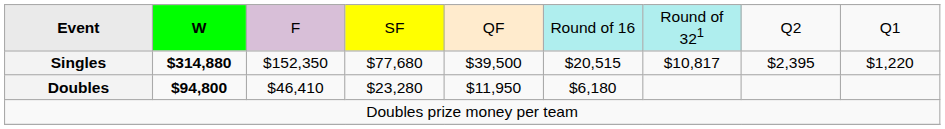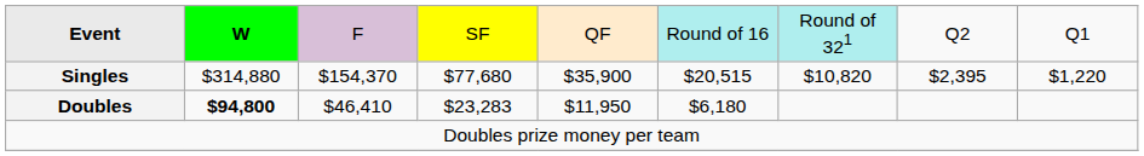Singles | column 2: bold -> normal
Singles | column 3: $152,350 -> $154,370
Singles | column 5: $39,500 -> $35,900
Singles | column 7: $10,817 -> $10,820
Doubles | column 4: $23,280 -> $23,283
